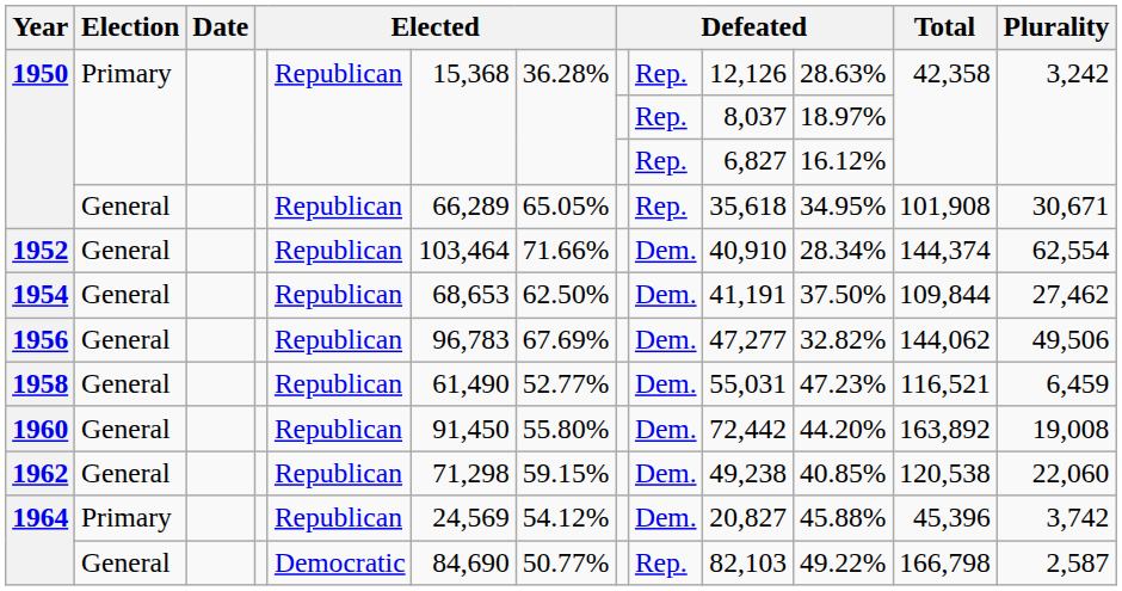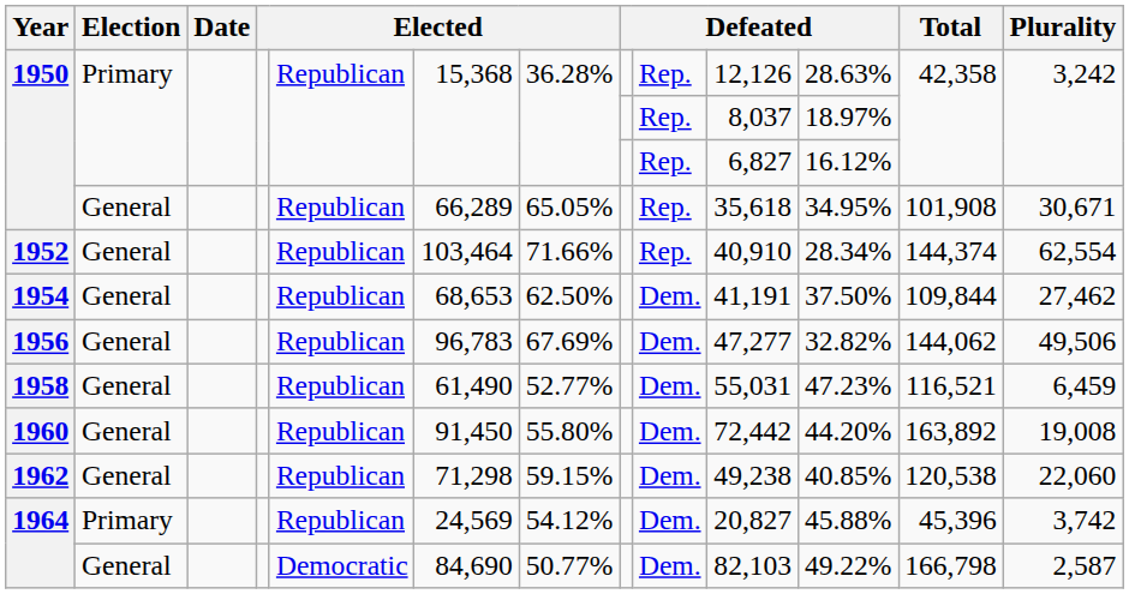1952 | column 9: Dem. -> Rep.
1964 / General | column 9: Rep. -> Dem.
